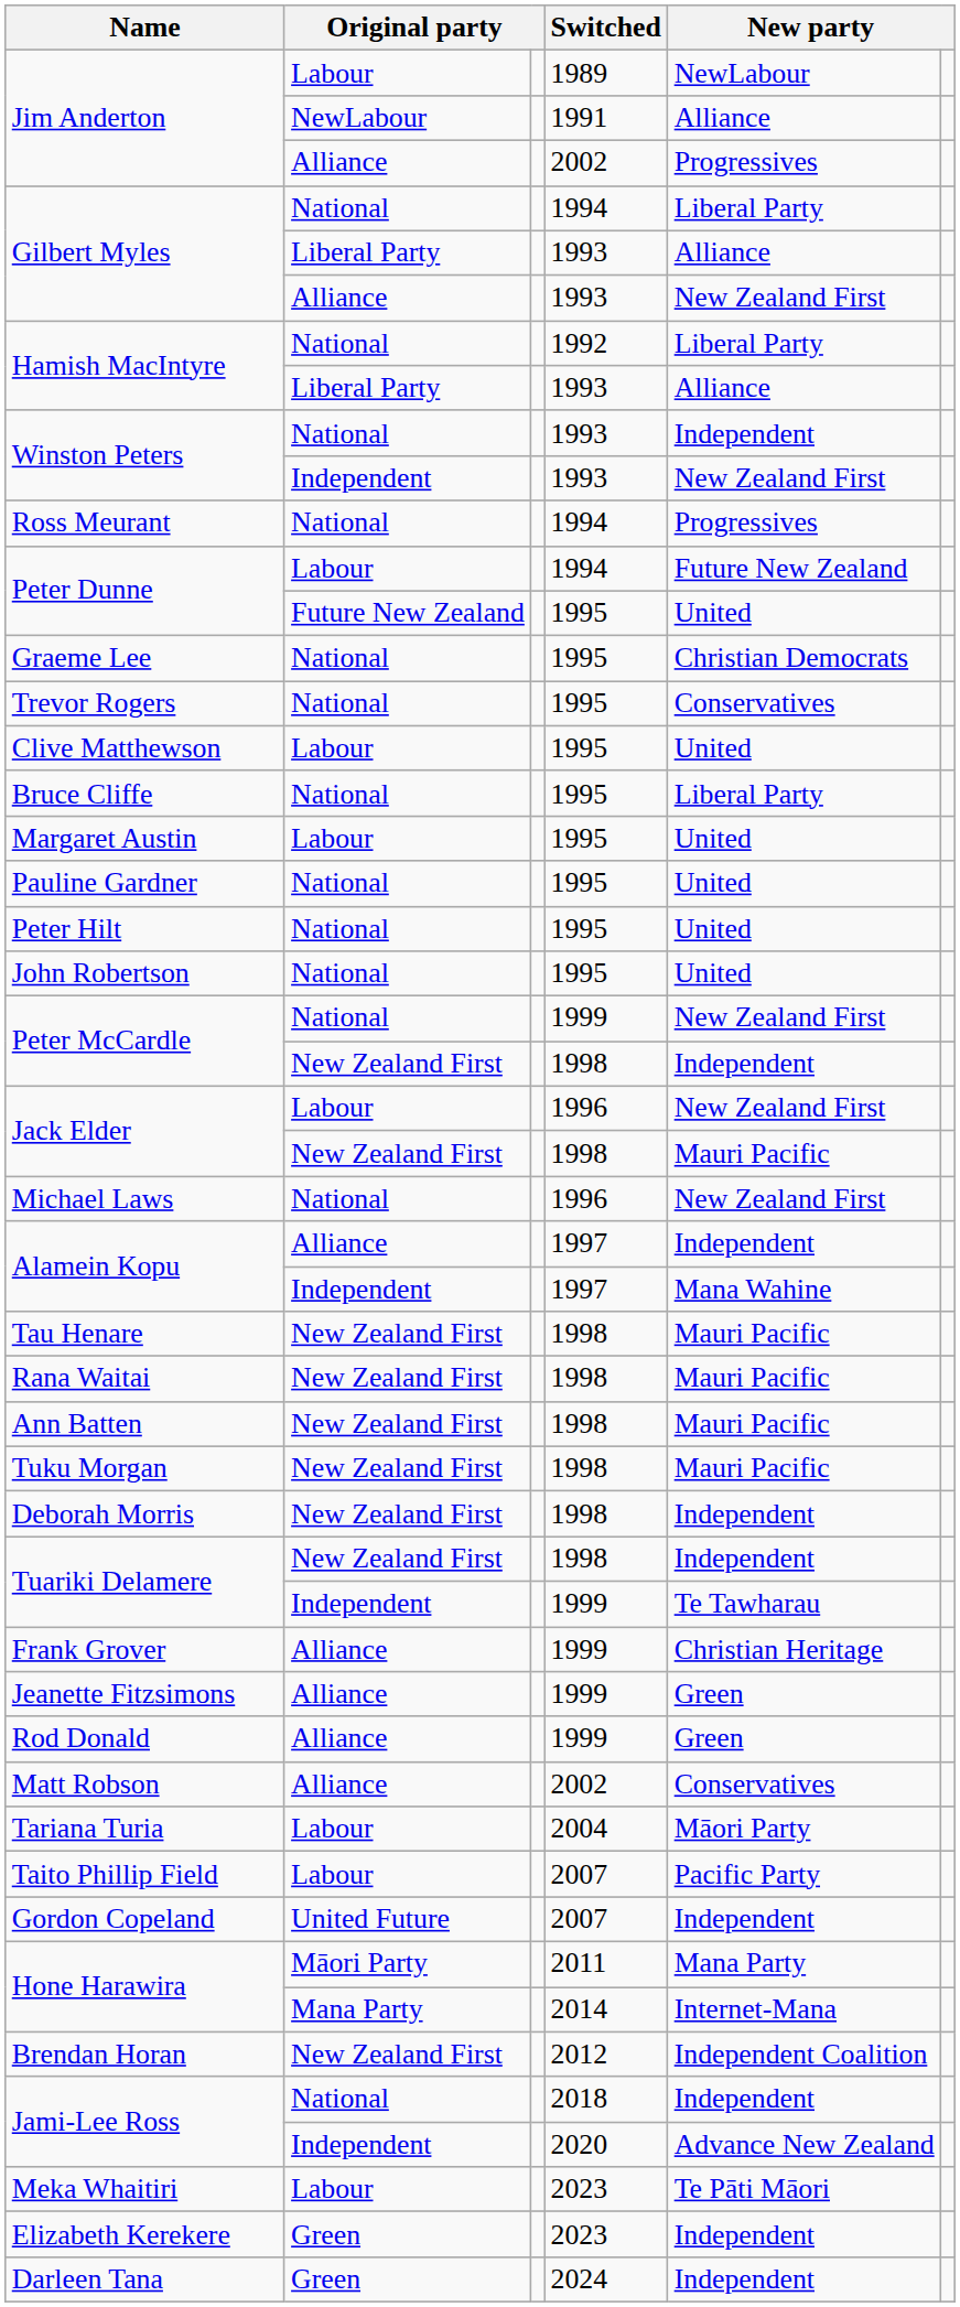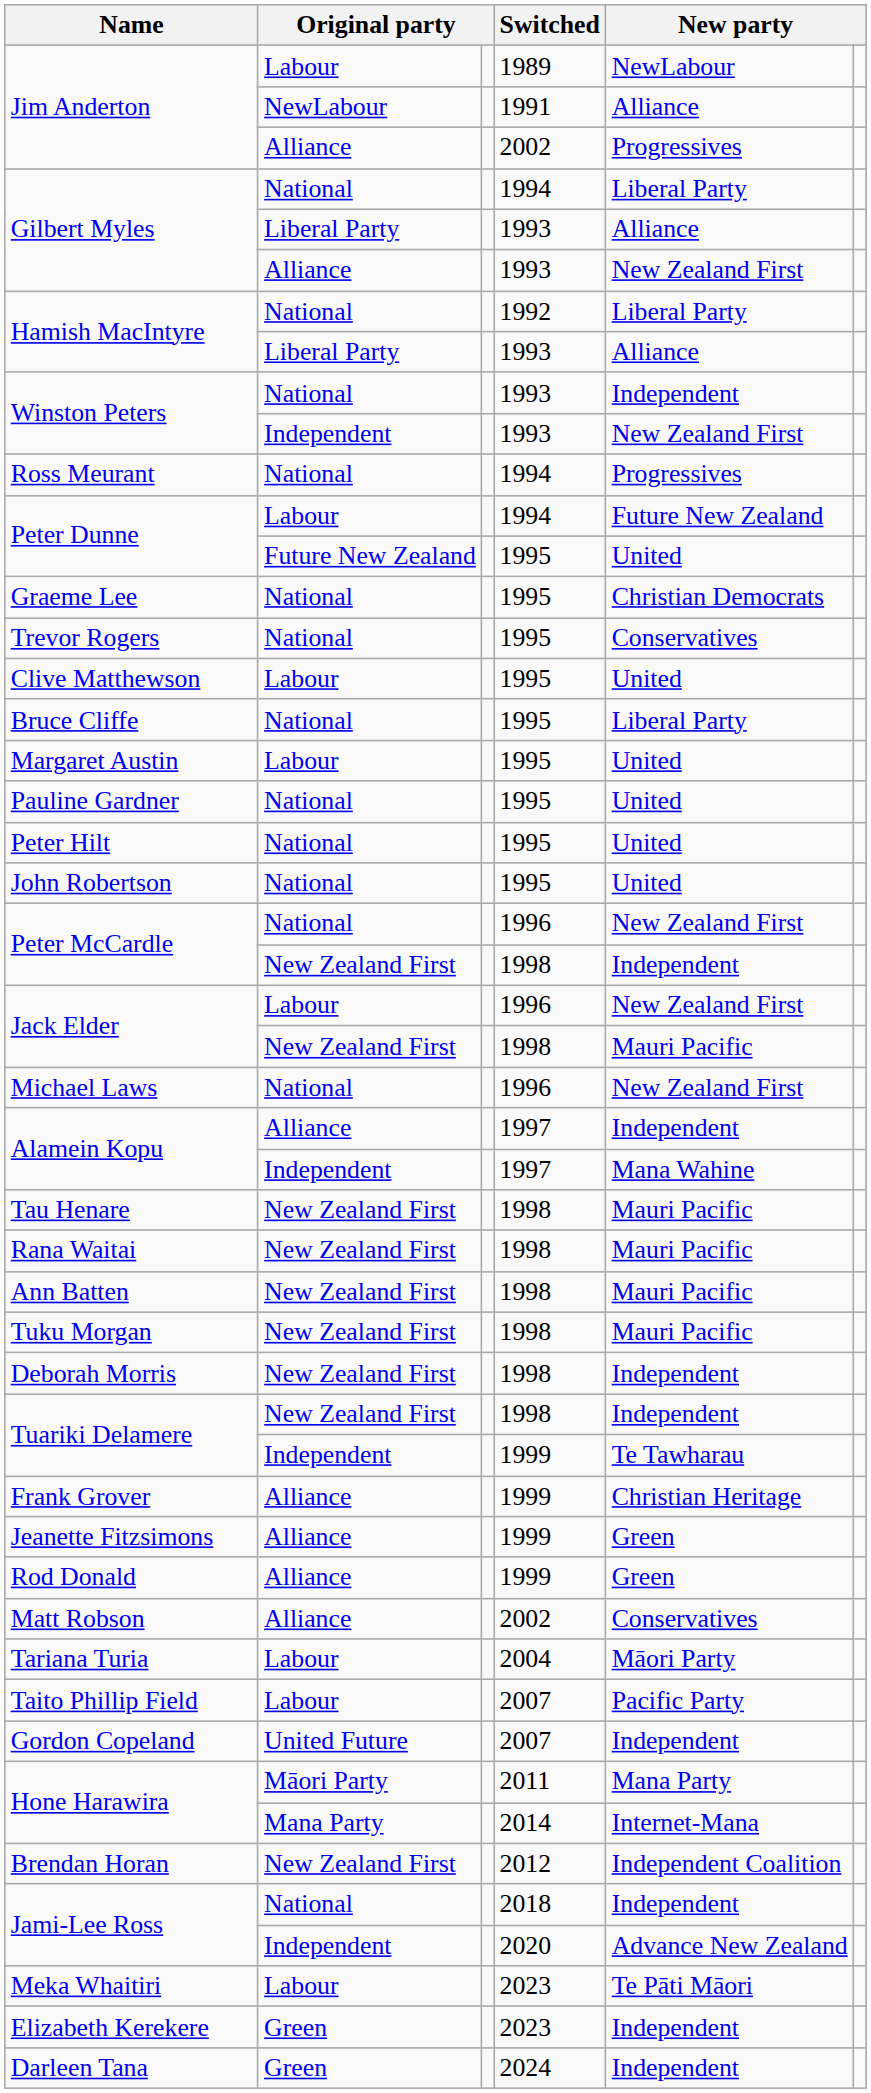Peter McCardle / National | Switched: 1999 -> 1996
